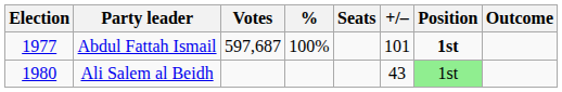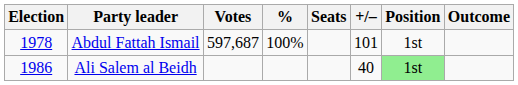Abdul Fattah Ismail | Election: 1977 -> 1978
Abdul Fattah Ismail | Position: bold -> normal
Ali Salem al Beidh | Election: 1980 -> 1986
Ali Salem al Beidh | +/–: 43 -> 40
